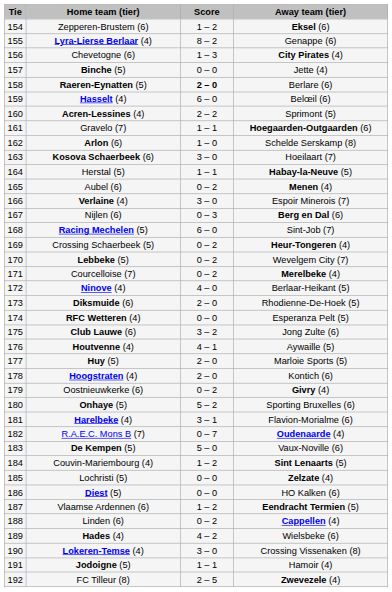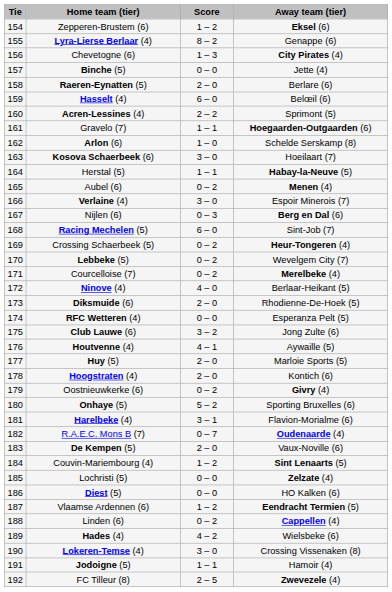Raeren-Eynatten (5) | Score: bold -> normal
De Kempen (5) | Score: 5 – 0 -> 2 – 0
